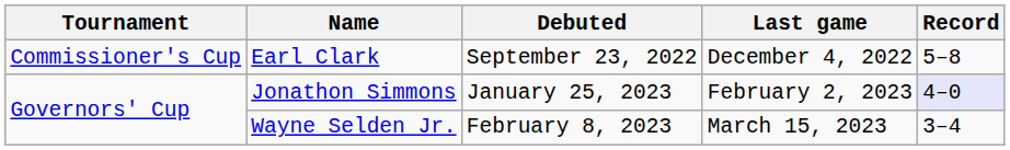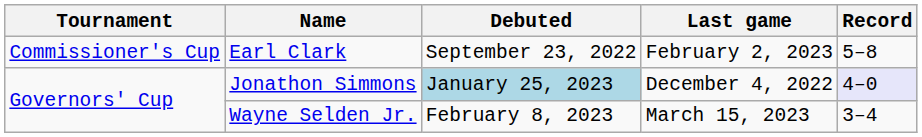Earl Clark | Last game: December 4, 2022 -> February 2, 2023
Jonathon Simmons | Debuted: no background -> lightblue background
Jonathon Simmons | Last game: February 2, 2023 -> December 4, 2022
